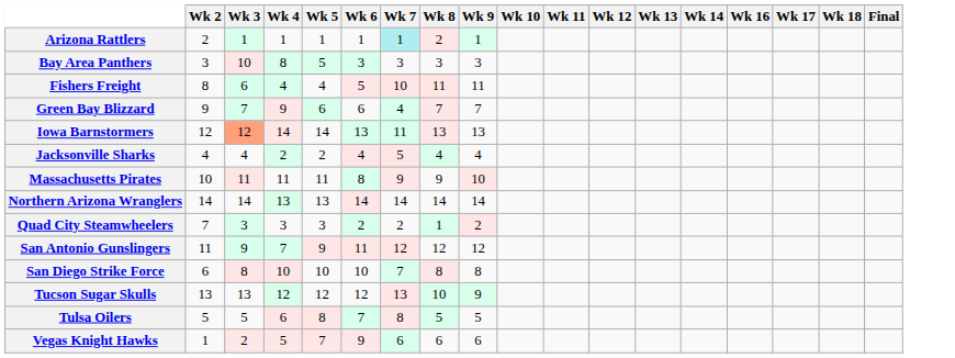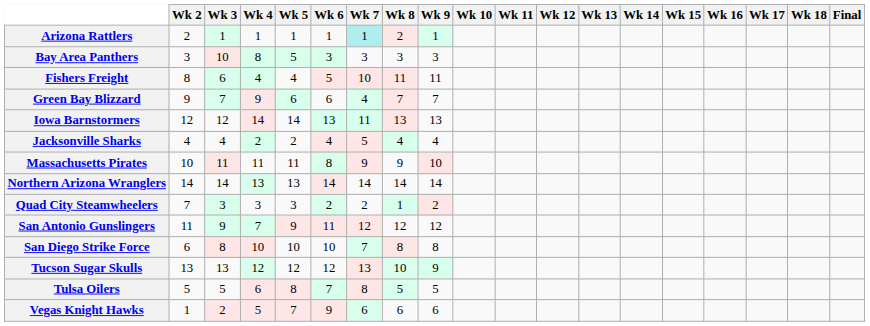+ column: Wk 15
Iowa Barnstormers | Wk 3: lightsalmon background -> no background
